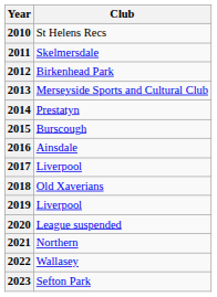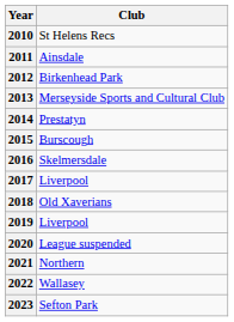2011 | Club: Skelmersdale -> Ainsdale
2016 | Club: Ainsdale -> Skelmersdale
